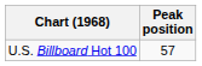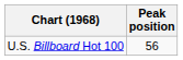U.S. Billboard Hot 100 | Peak position: 57 -> 56
